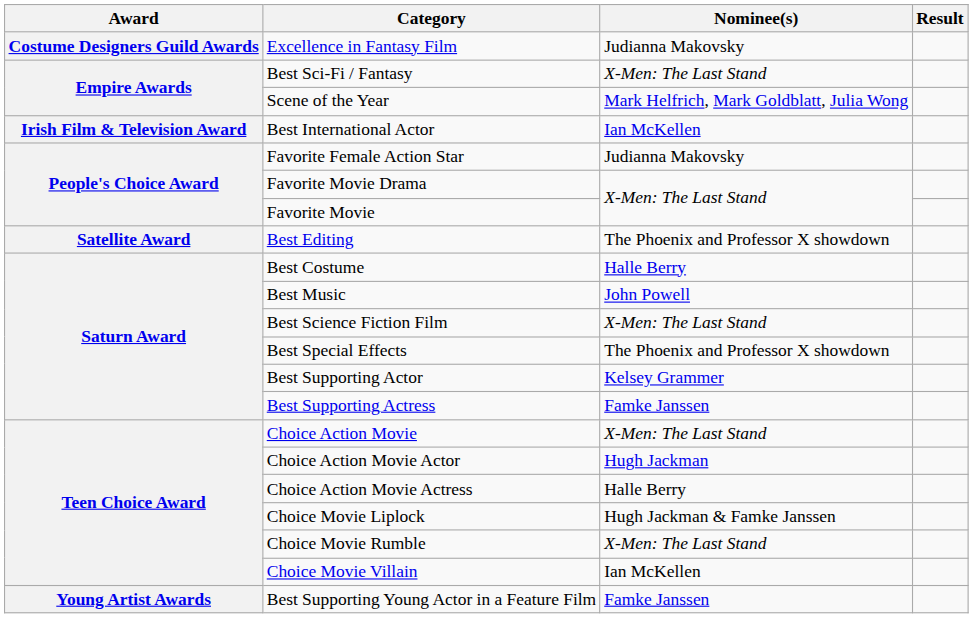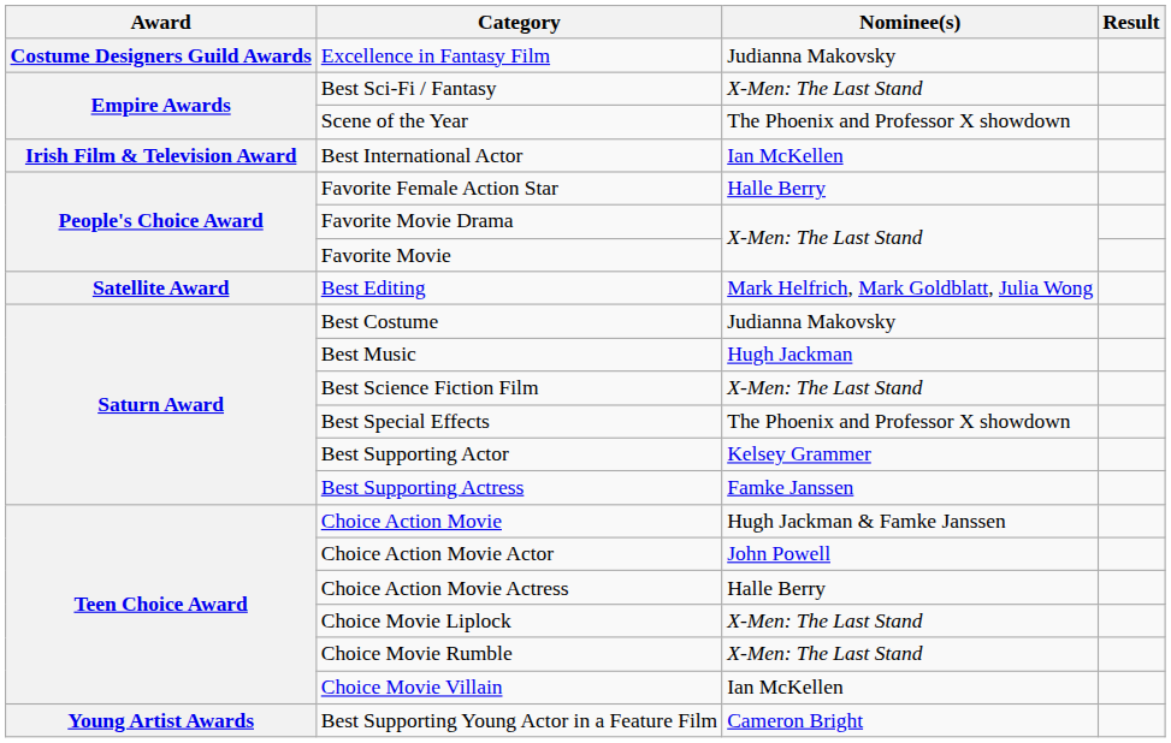Scene of the Year | Nominee(s): Mark Helfrich, Mark Goldblatt, Julia Wong -> The Phoenix and Professor X showdown
Favorite Female Action Star | Nominee(s): Judianna Makovsky -> Halle Berry
Best Editing | Nominee(s): The Phoenix and Professor X showdown -> Mark Helfrich, Mark Goldblatt, Julia Wong
Best Costume | Nominee(s): Halle Berry -> Judianna Makovsky
Best Music | Nominee(s): John Powell -> Hugh Jackman
Choice Action Movie | Nominee(s): X-Men: The Last Stand -> Hugh Jackman & Famke Janssen
Choice Action Movie Actor | Nominee(s): Hugh Jackman -> John Powell
Choice Movie Liplock | Nominee(s): Hugh Jackman & Famke Janssen -> X-Men: The Last Stand
Best Supporting Young Actor in a Feature Film | Nominee(s): Famke Janssen -> Cameron Bright
